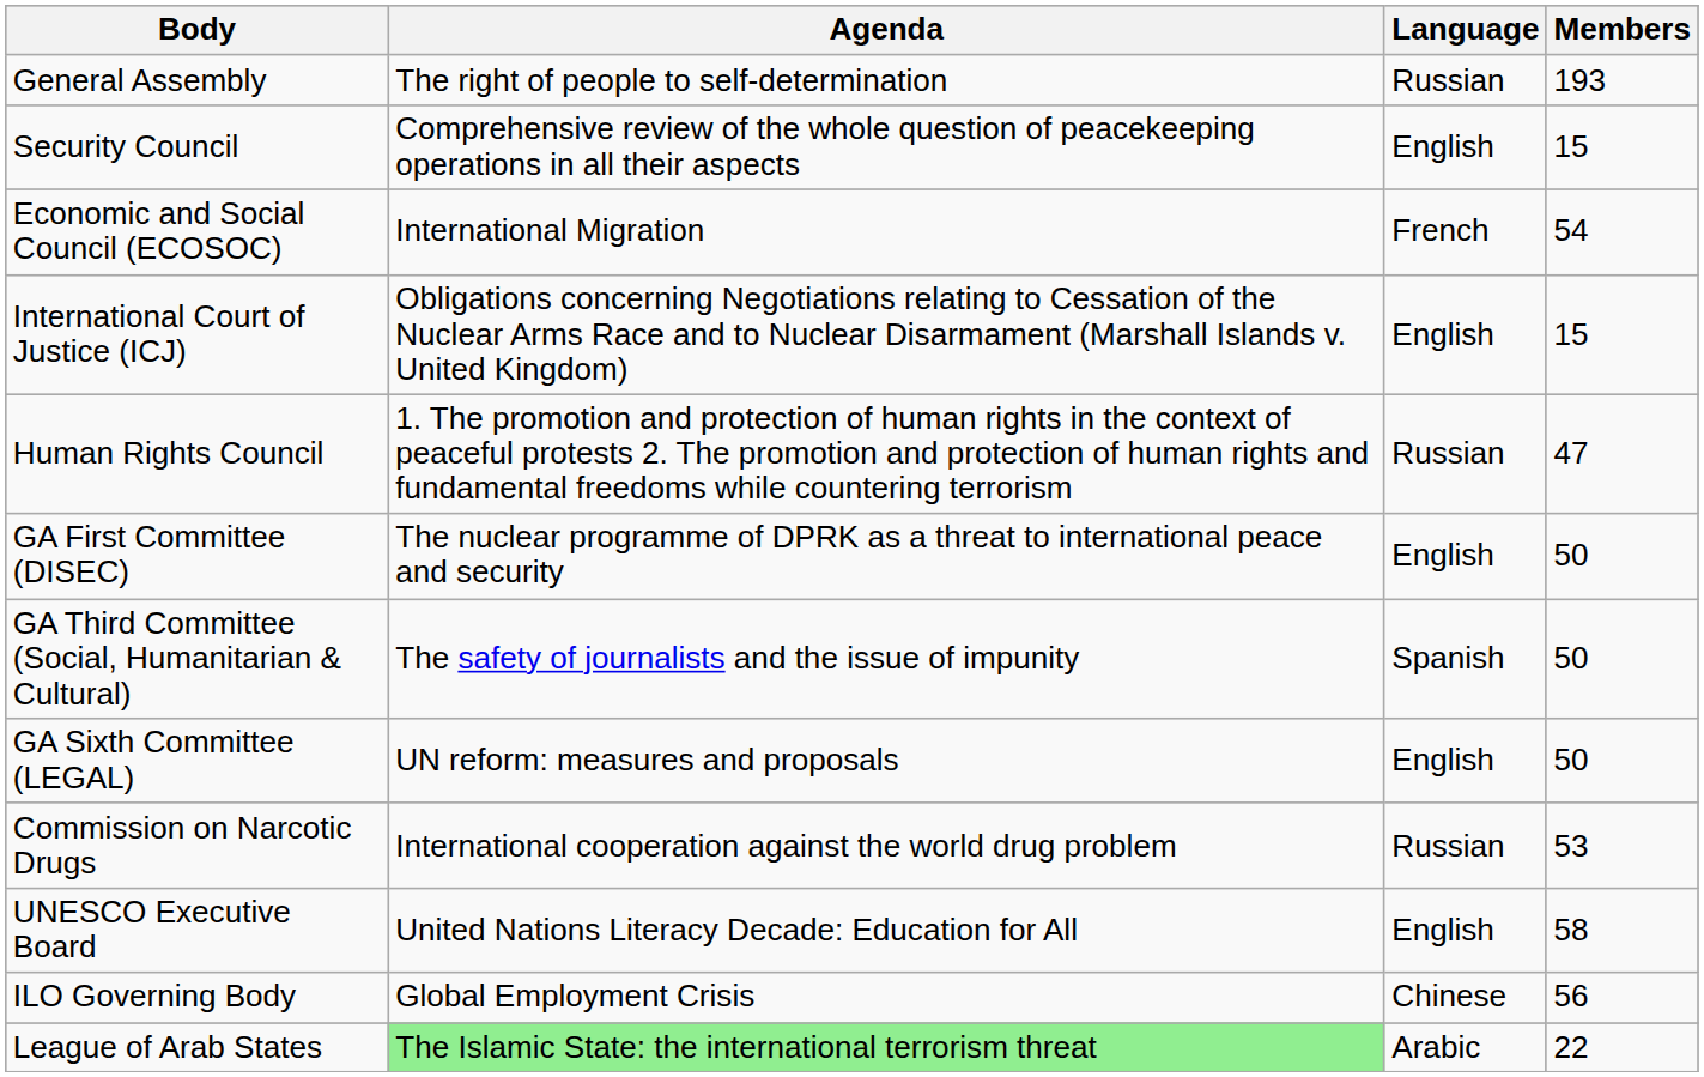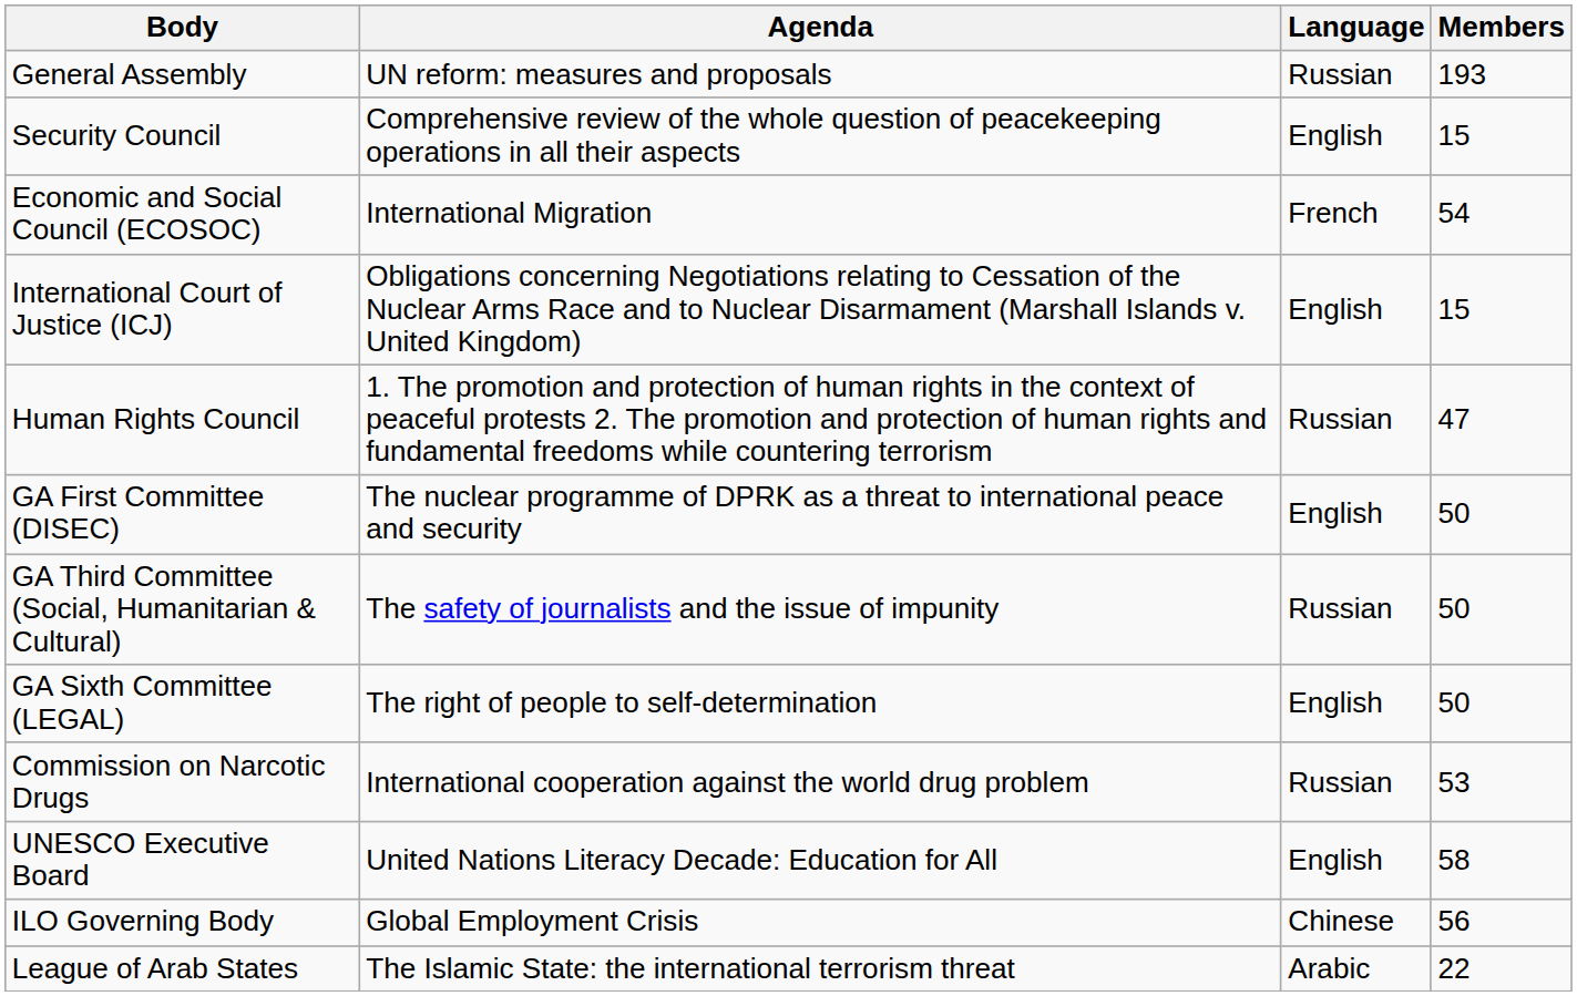General Assembly | Agenda: The right of people to self-determination -> UN reform: measures and proposals
GA Third Committee (Social, Humanitarian & Cultural) | Language: Spanish -> Russian
GA Sixth Committee (LEGAL) | Agenda: UN reform: measures and proposals -> The right of people to self-determination
League of Arab States | Agenda: lightgreen background -> no background
